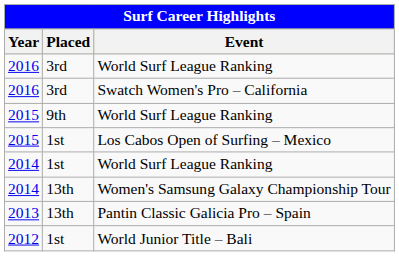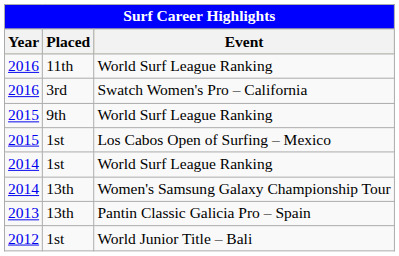2016 / World Surf League Ranking | Placed: 3rd -> 11th
